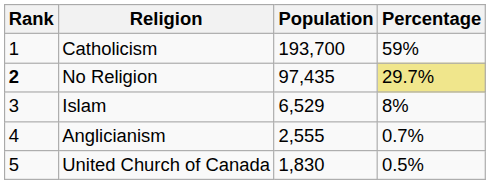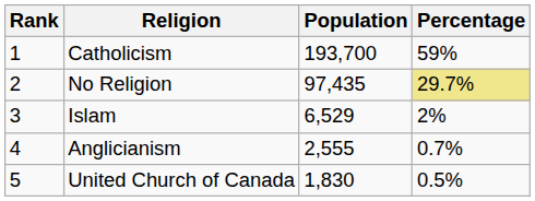No Religion | Rank: bold -> normal
Islam | Percentage: 8% -> 2%
